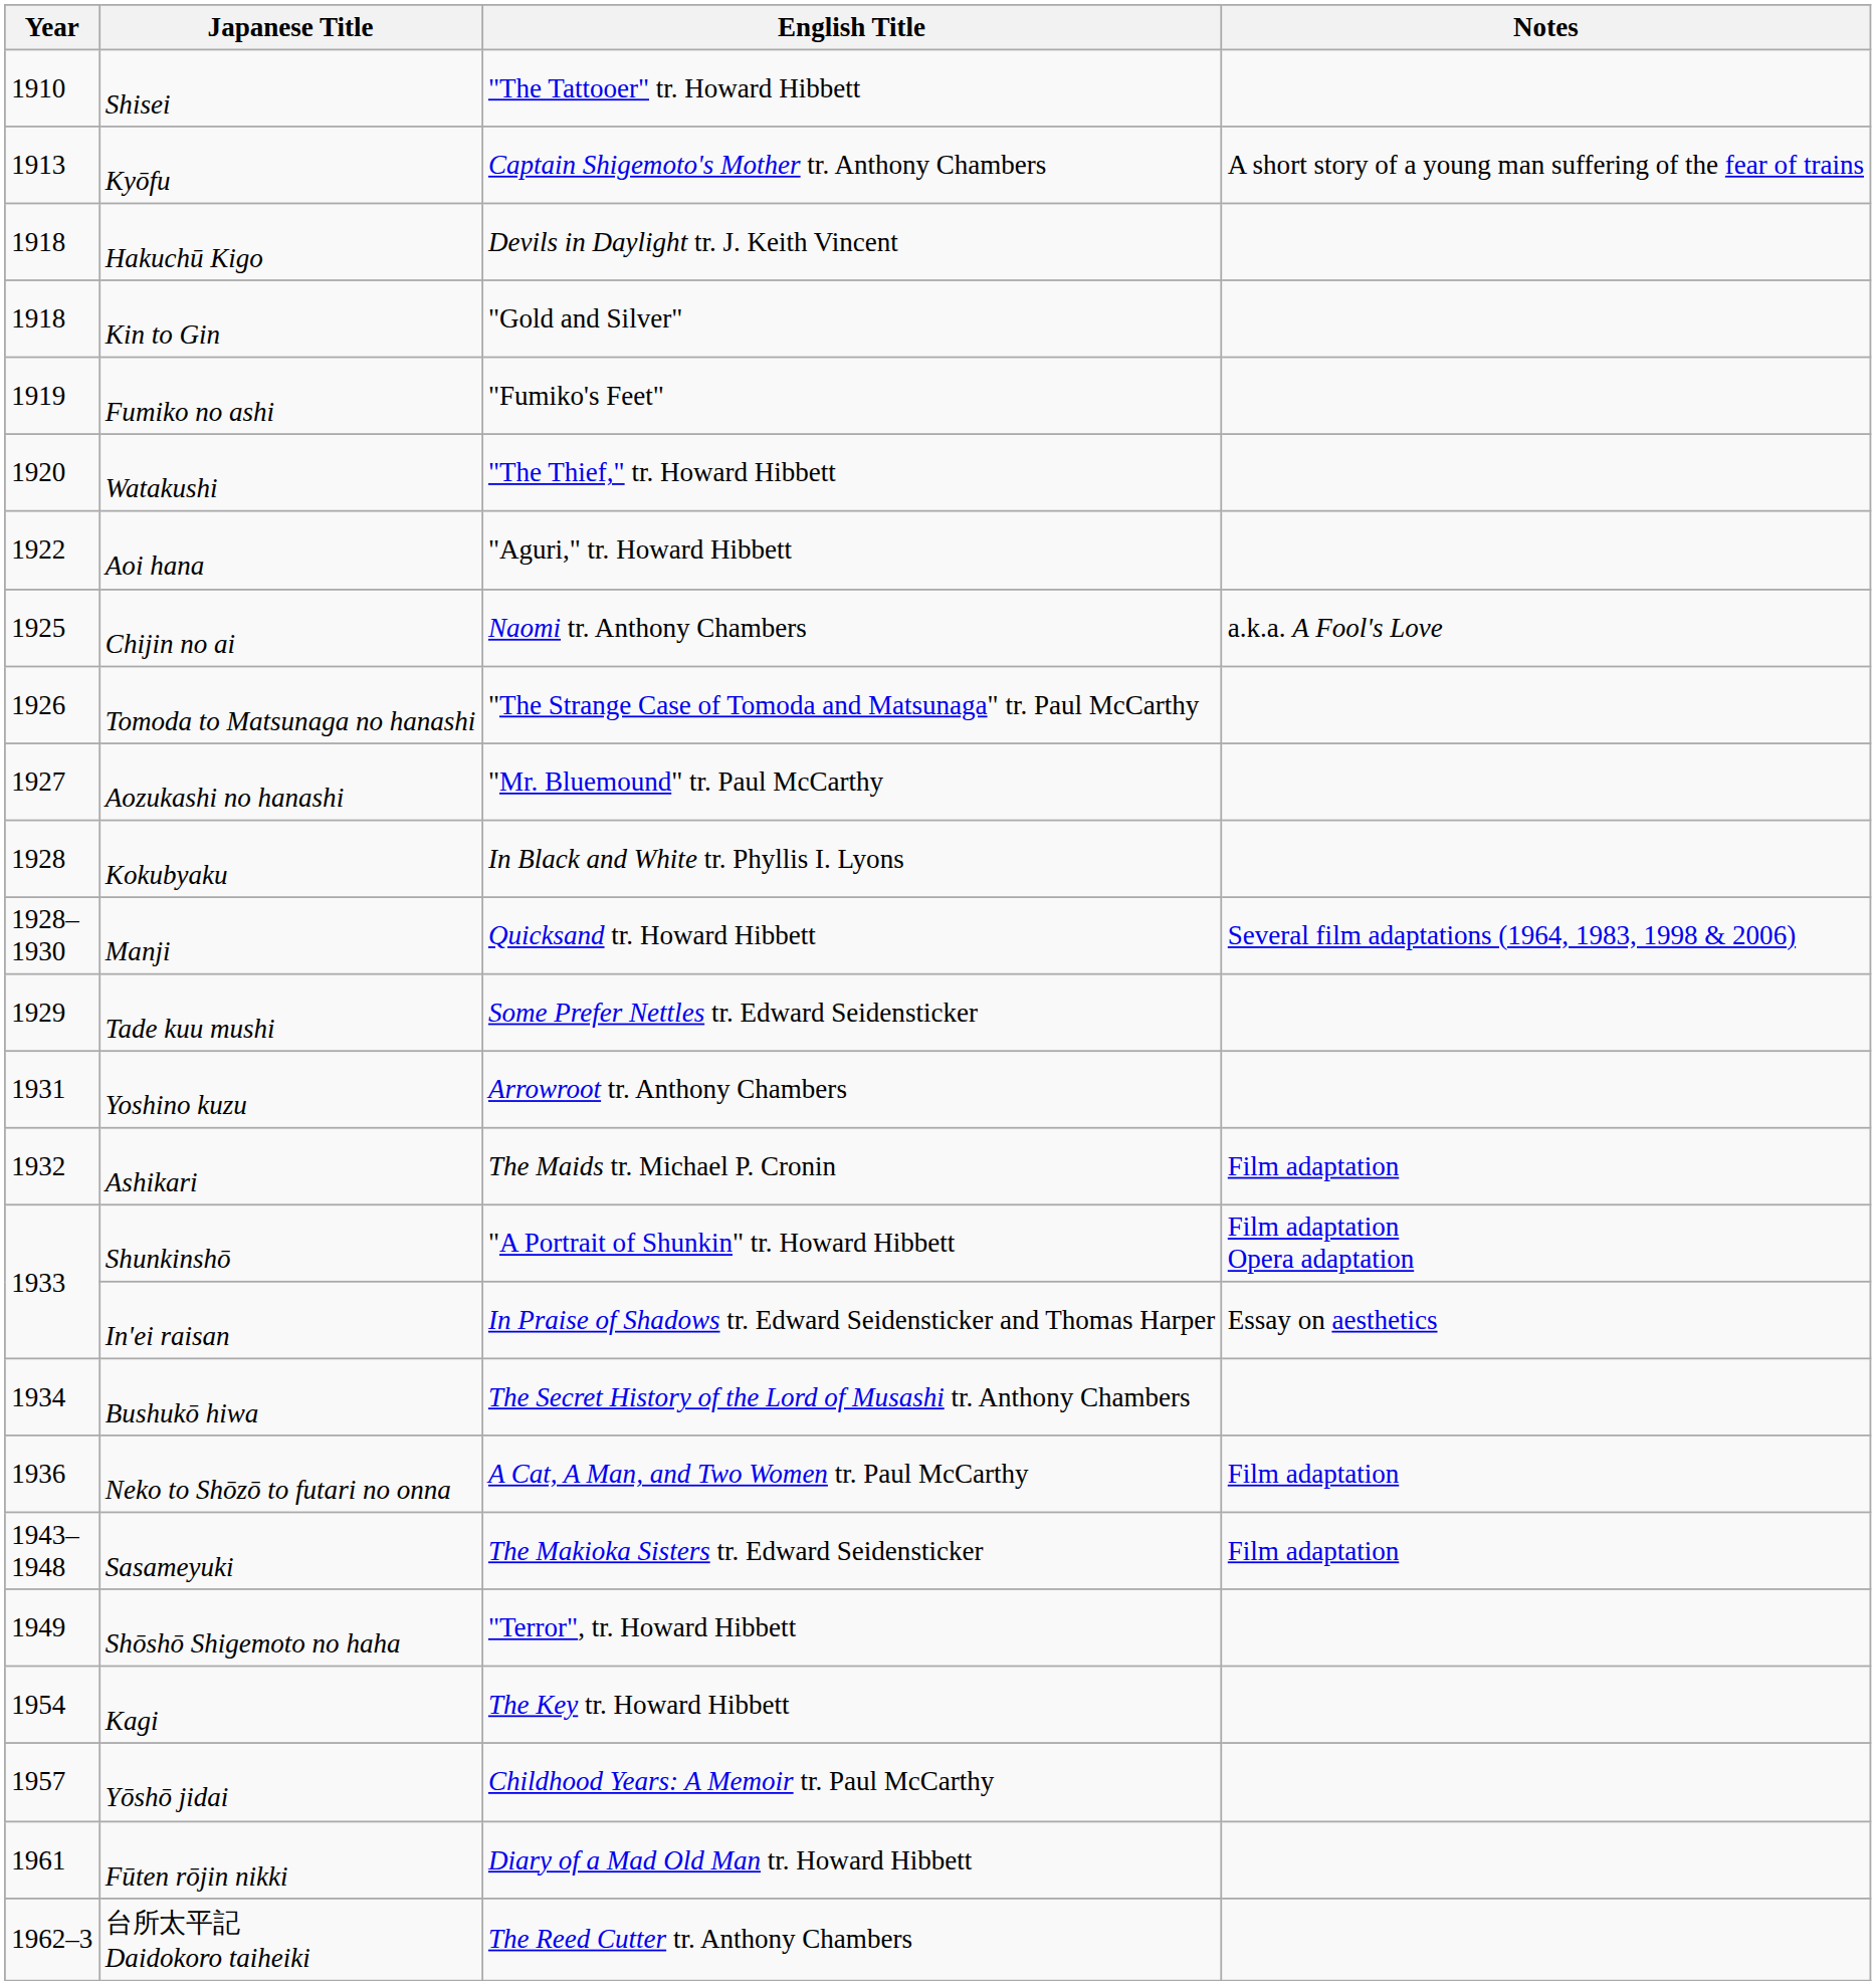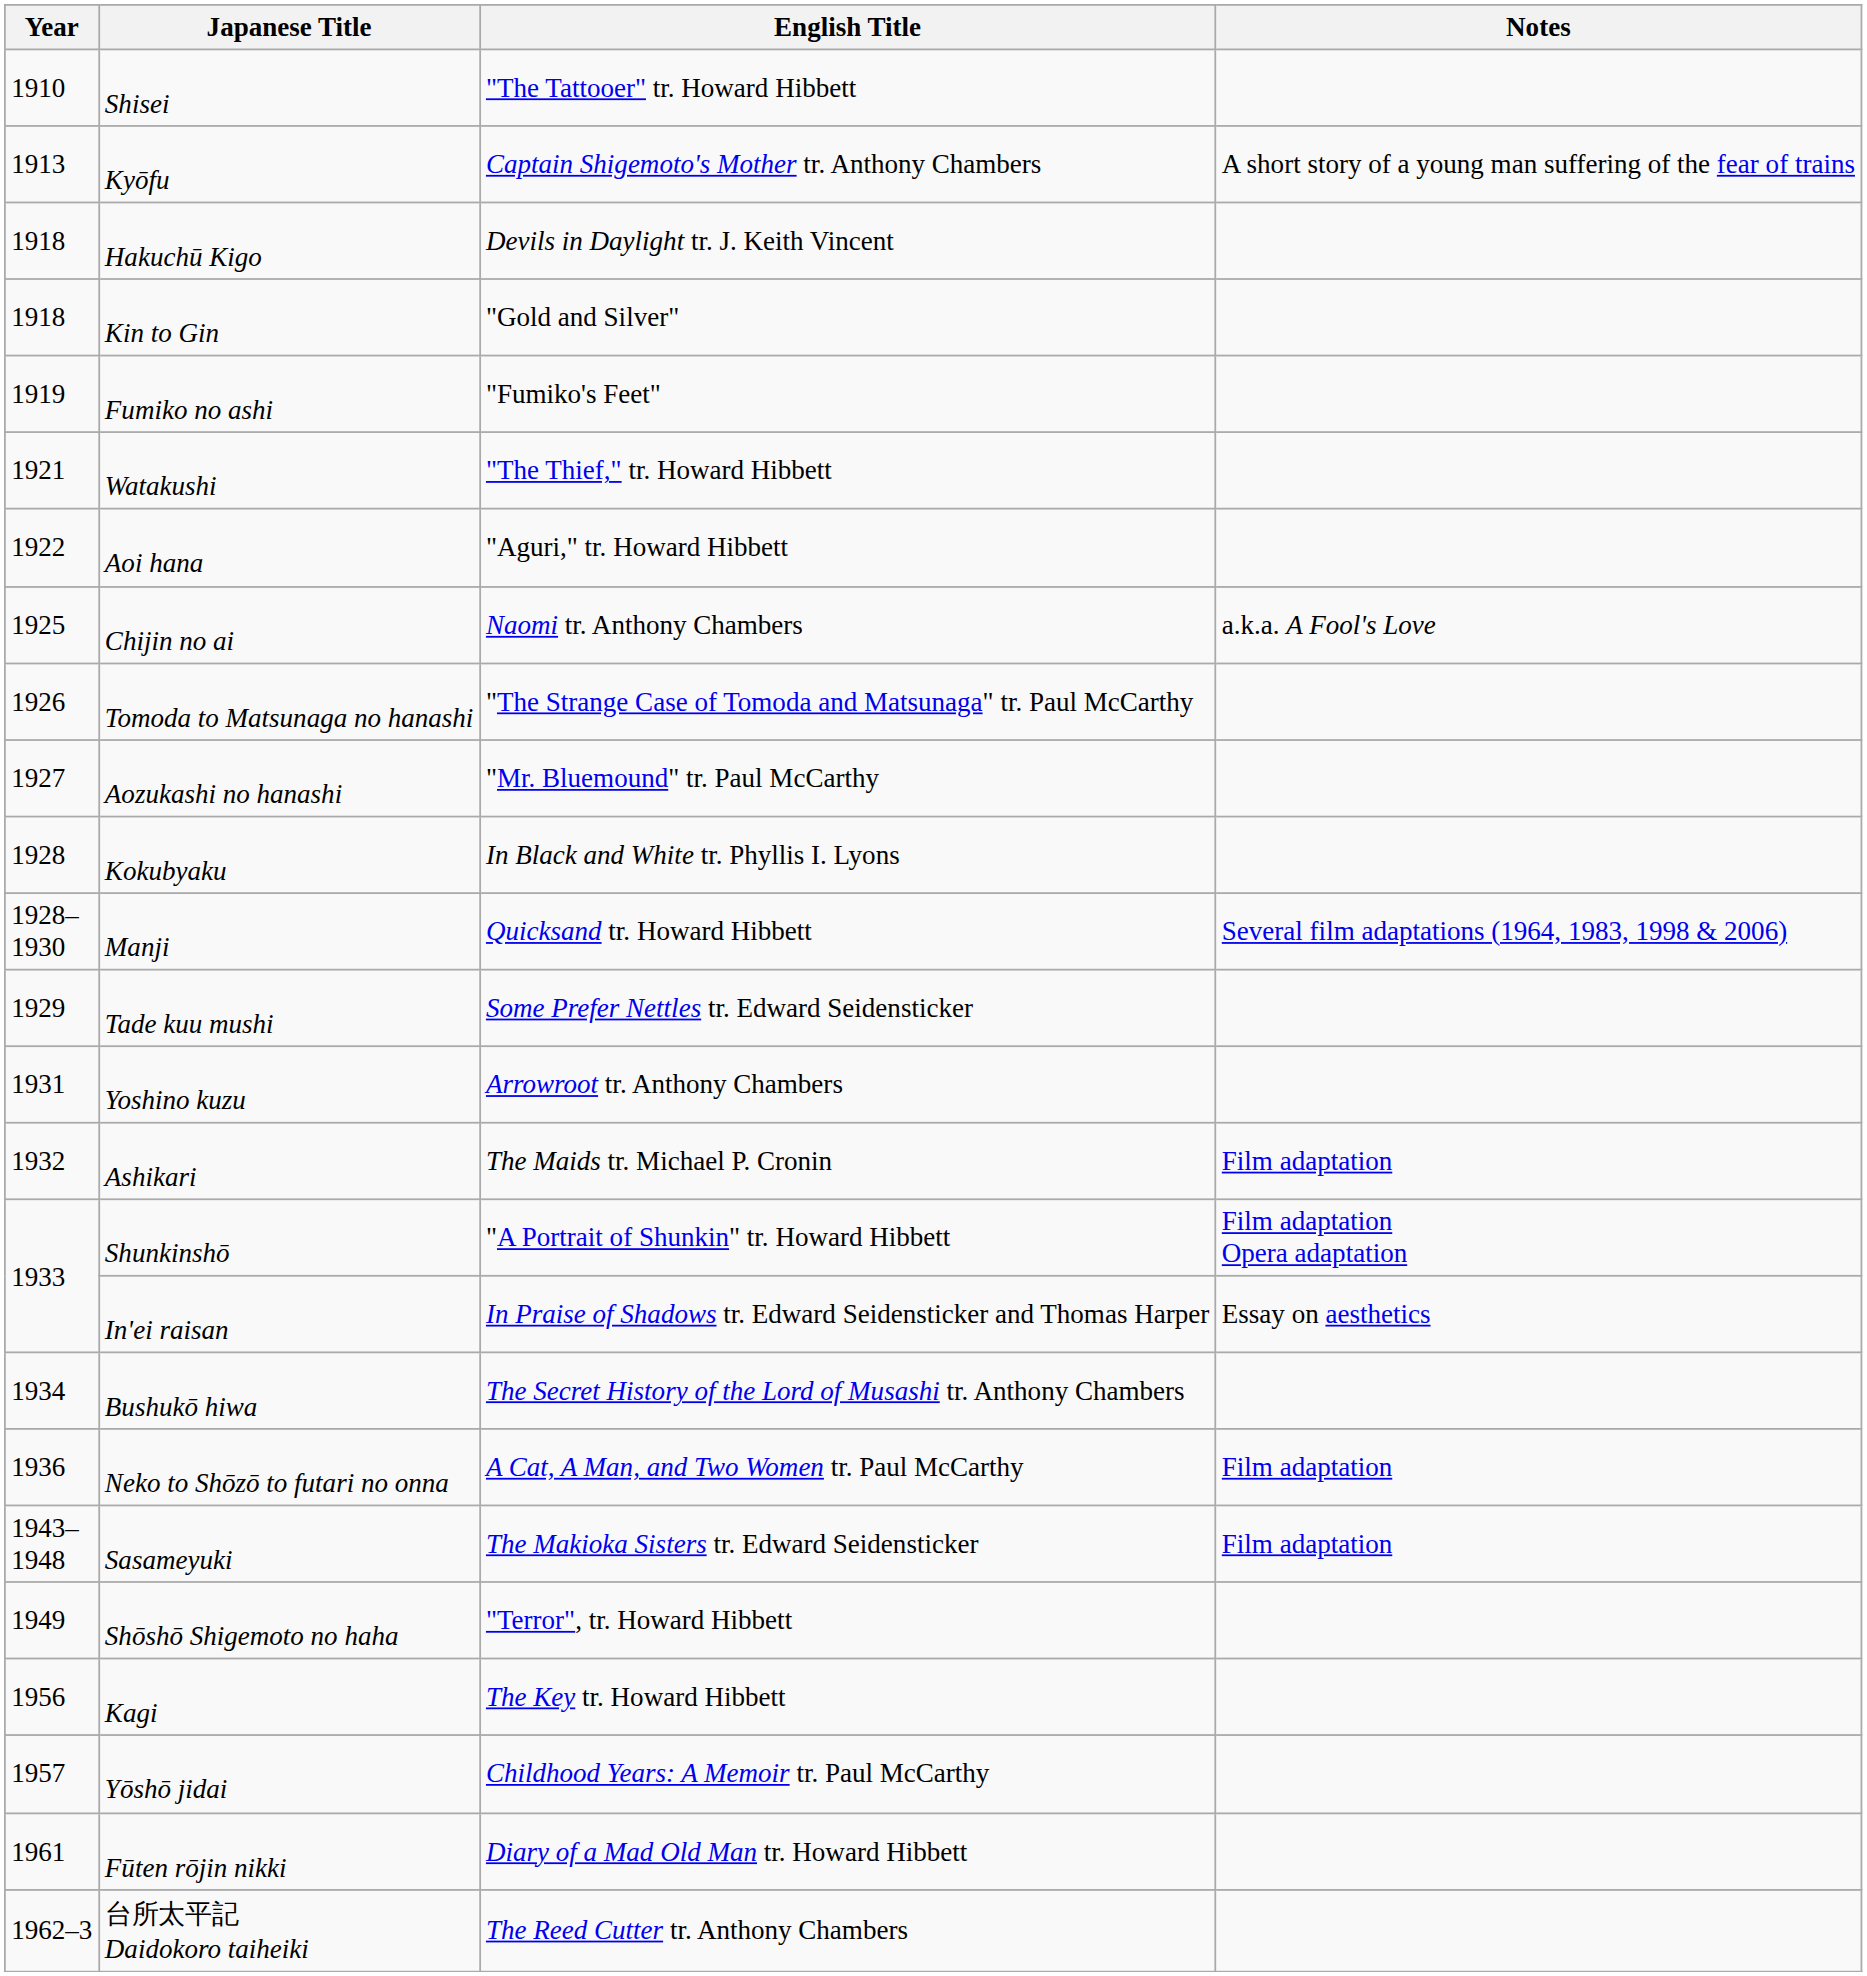Watakushi | Year: 1920 -> 1921
Kagi | Year: 1954 -> 1956
